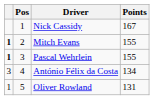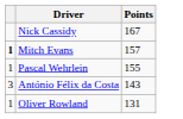- column: Pos | 1 | 2 | 3 | 4 | 5
Mitch Evans | Points: 155 -> 157
Pascal Wehrlein | column 1: bold -> normal
António Félix da Costa | Points: 134 -> 143
